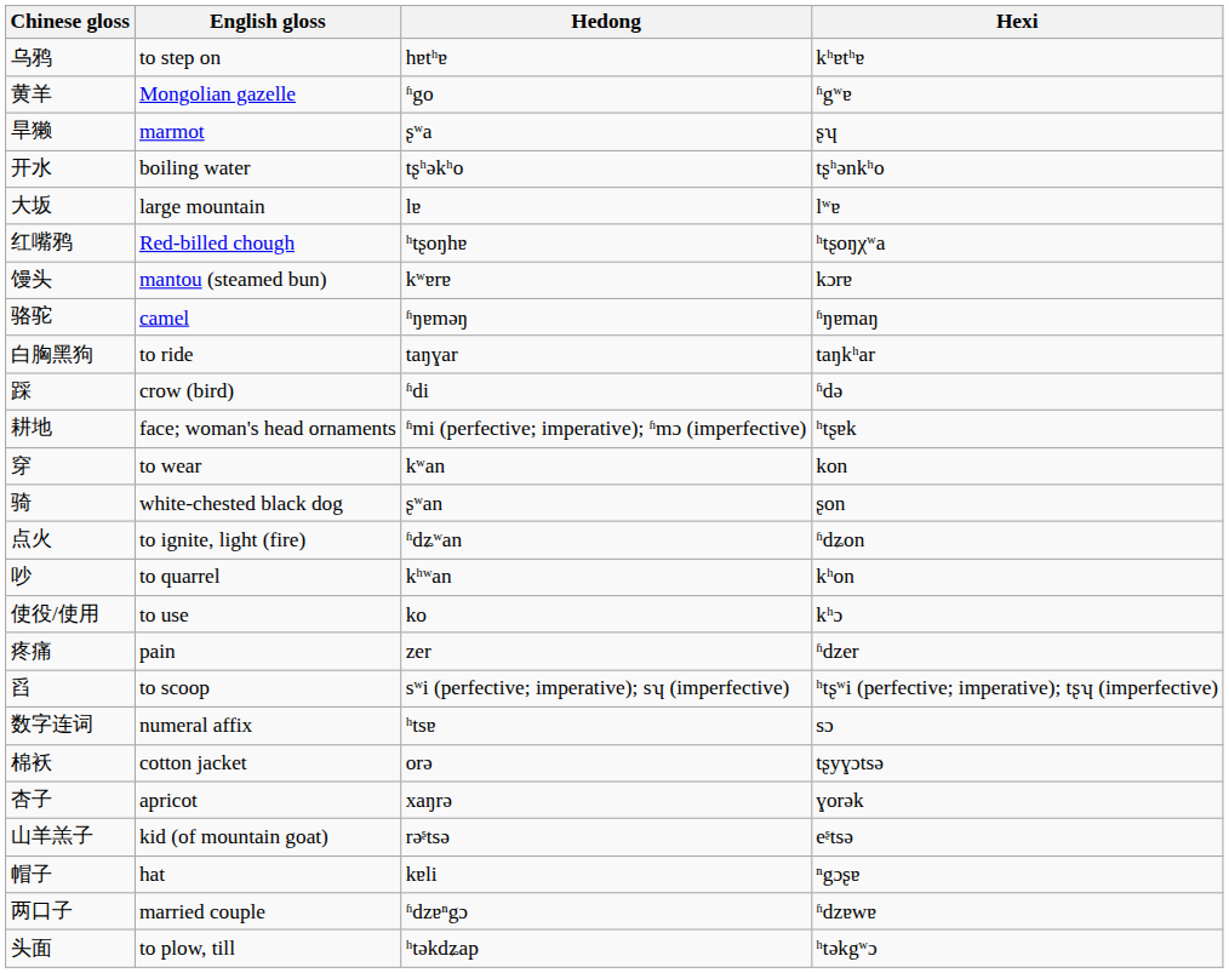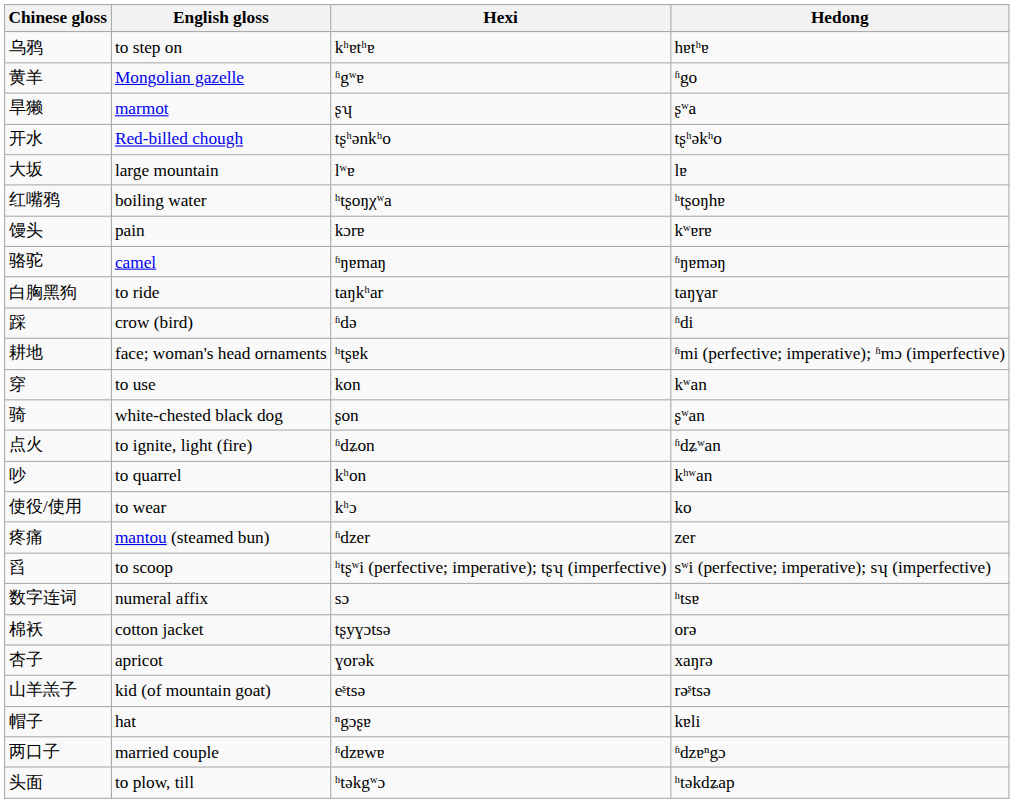columns swapped: Hexi <-> Hedong
开水 | English gloss: boiling water -> Red-billed chough
红嘴鸦 | English gloss: Red-billed chough -> boiling water
馒头 | English gloss: mantou (steamed bun) -> pain
穿 | English gloss: to wear -> to use
使役/使用 | English gloss: to use -> to wear
疼痛 | English gloss: pain -> mantou (steamed bun)
